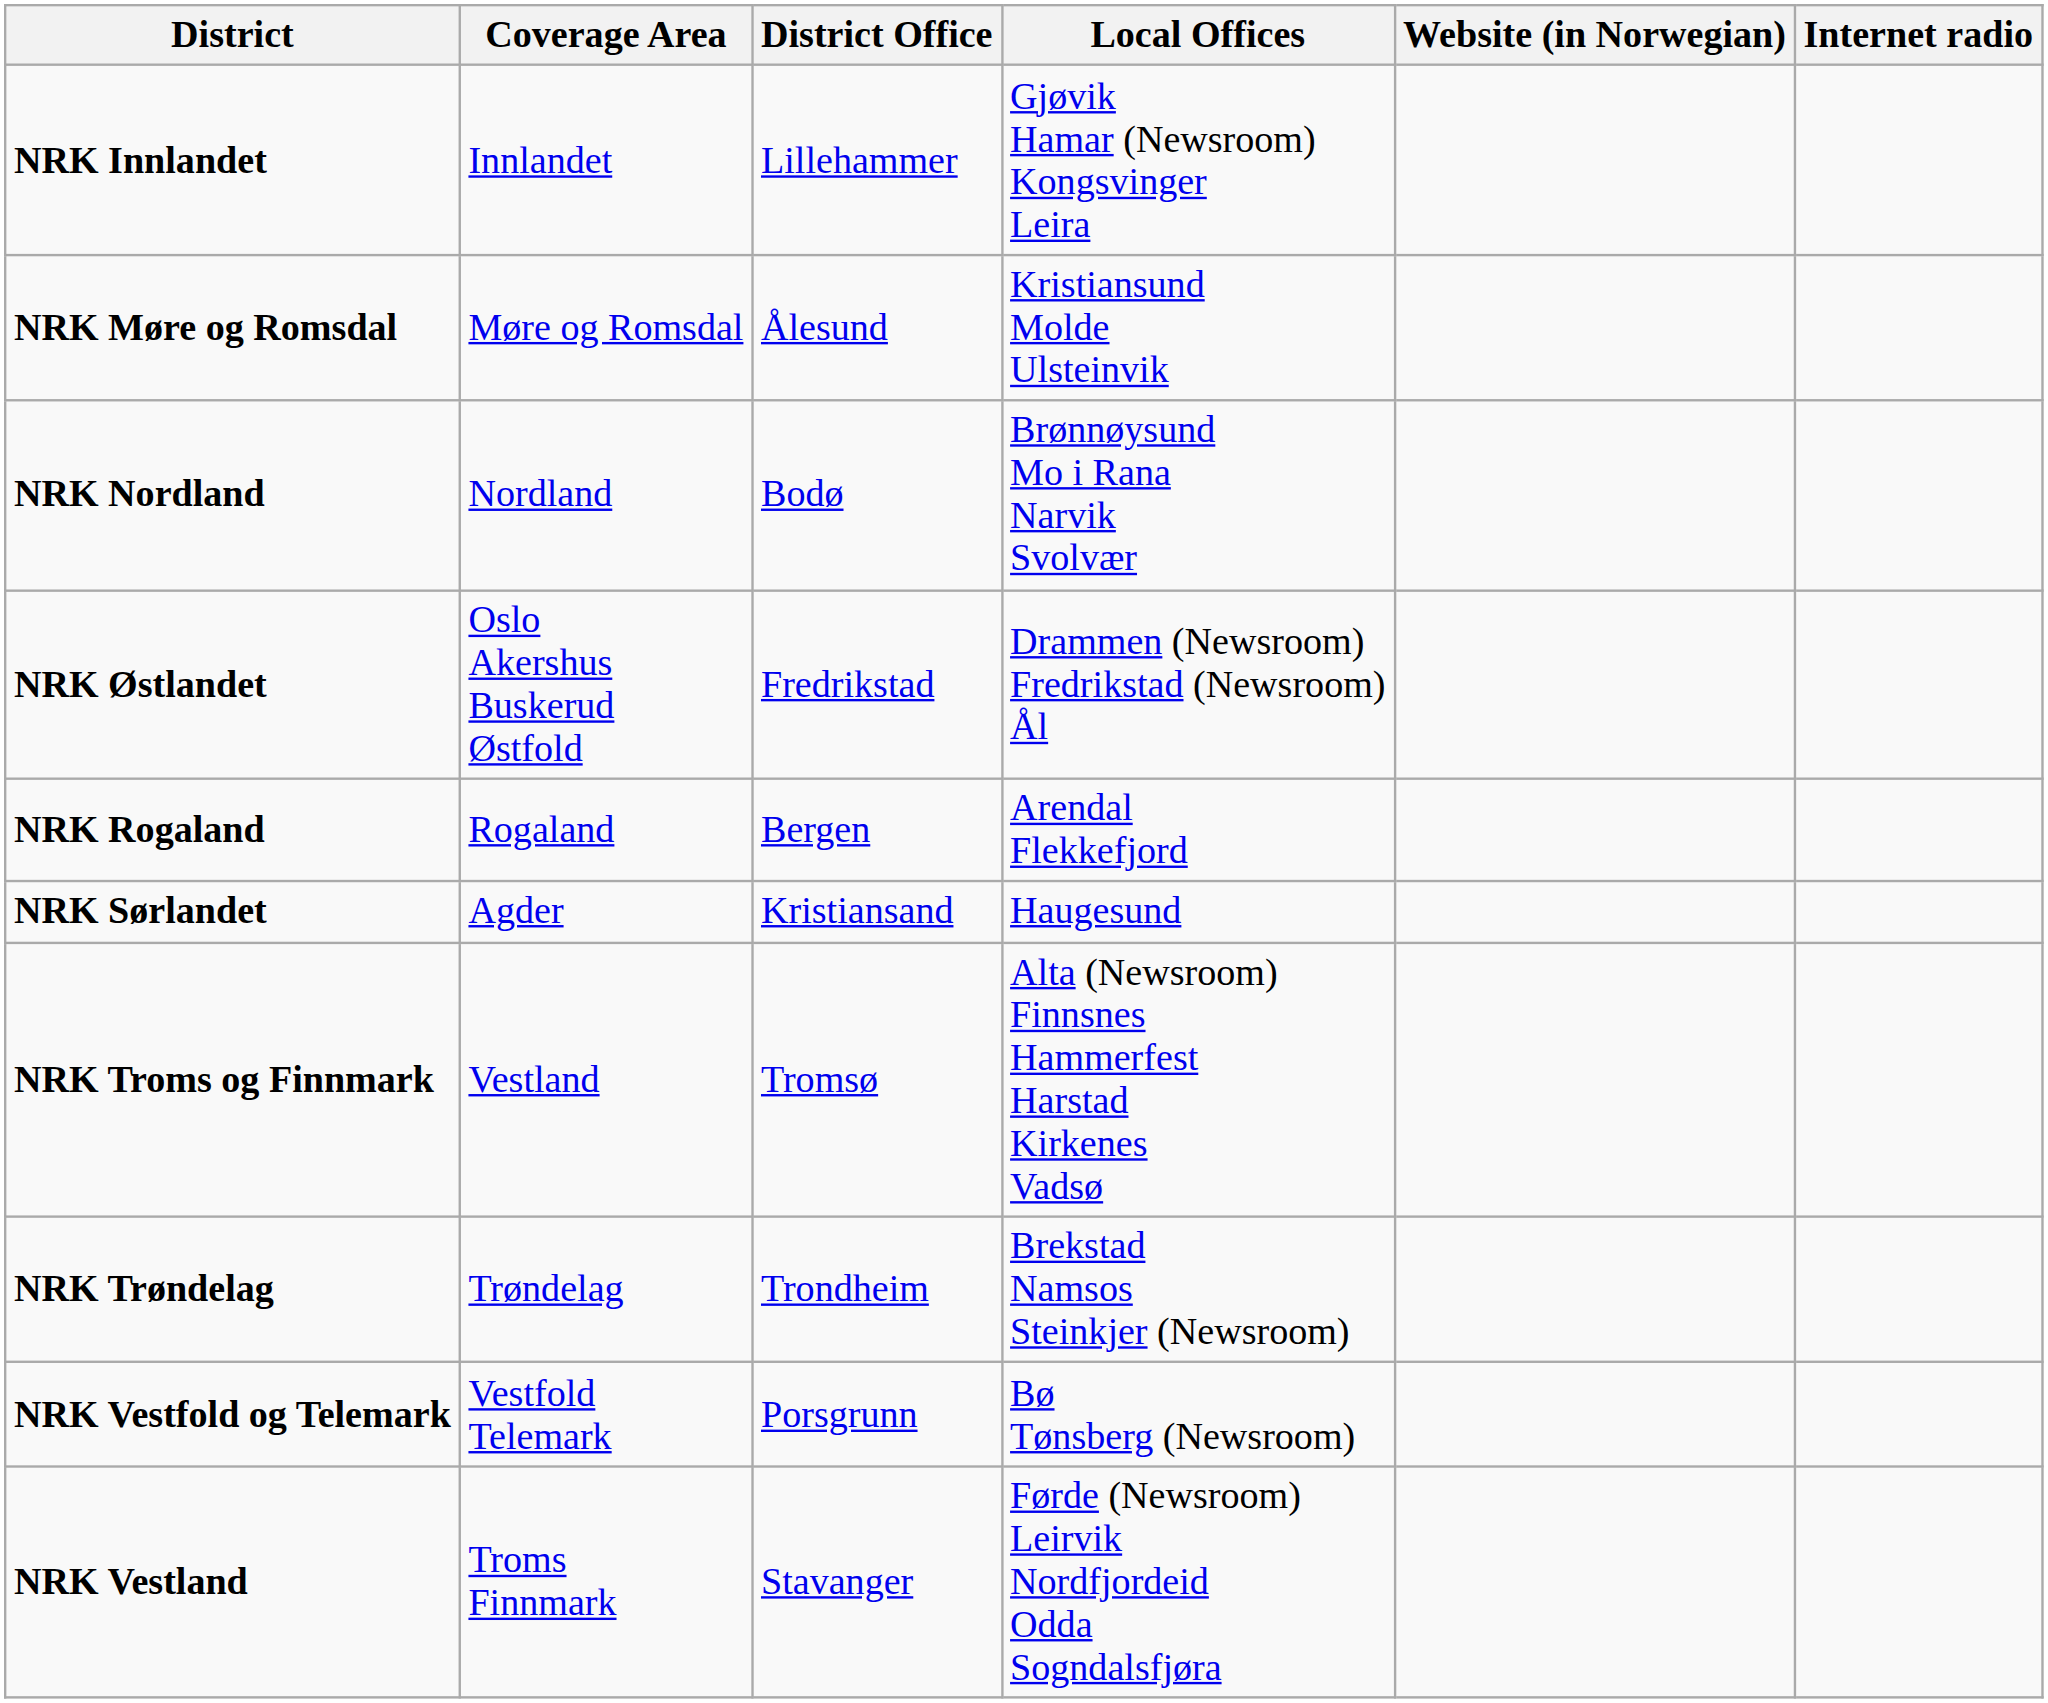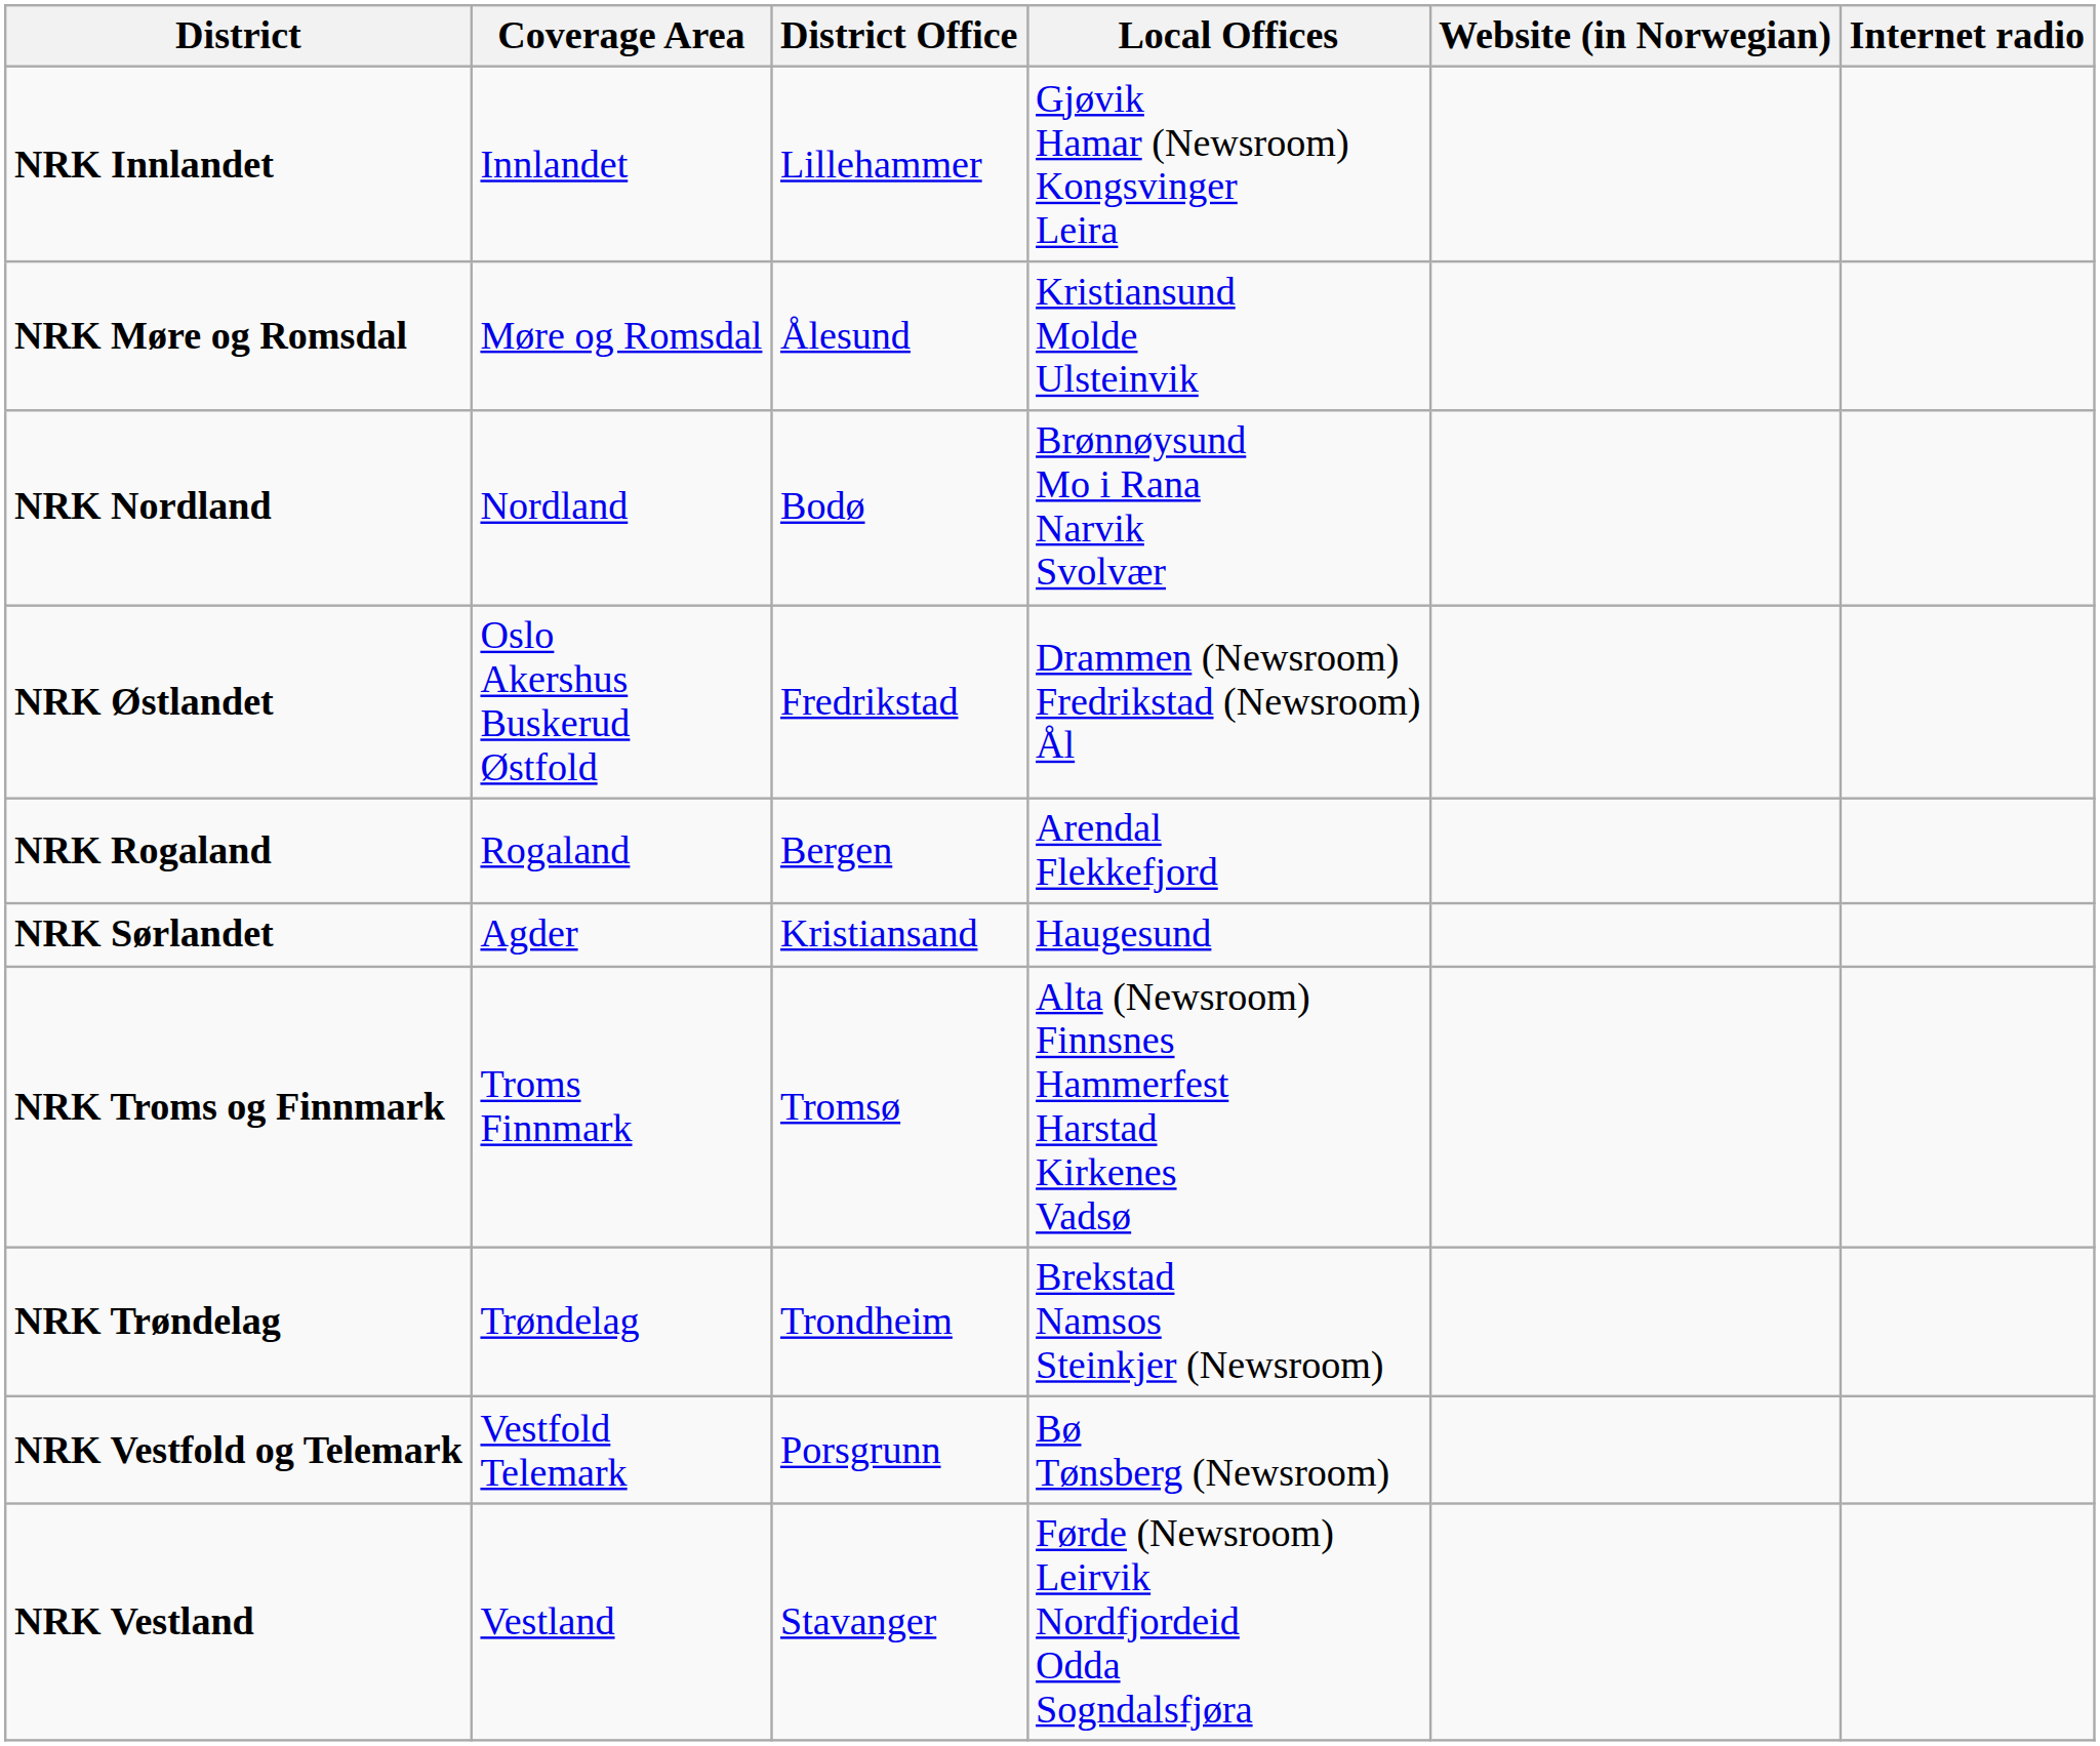NRK Troms og Finnmark | Coverage Area: Vestland -> Troms Finnmark
NRK Vestland | Coverage Area: Troms Finnmark -> Vestland
